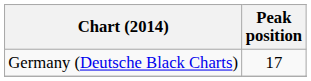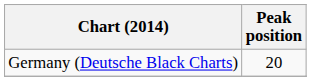Germany (Deutsche Black Charts) | Peak position: 17 -> 20
